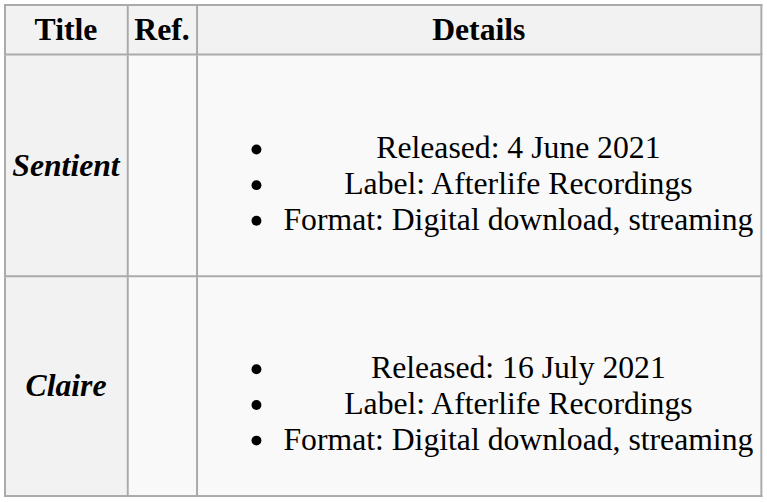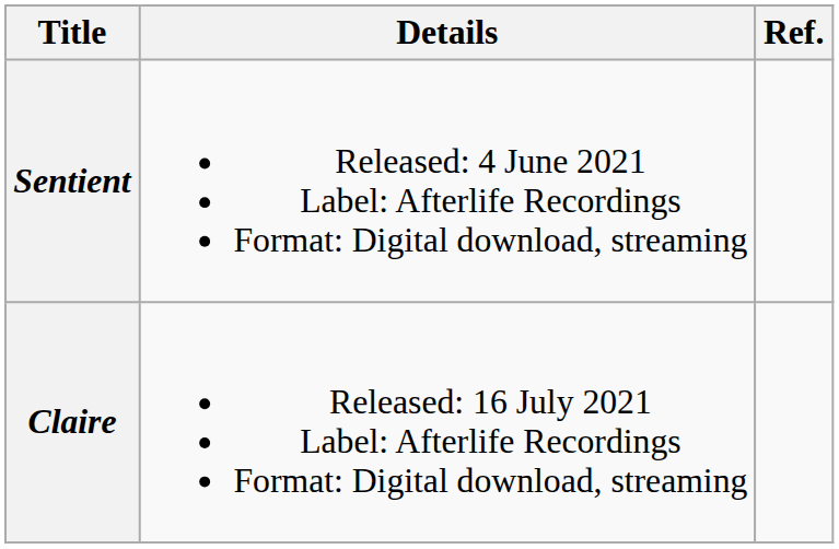columns swapped: Details <-> Ref.
